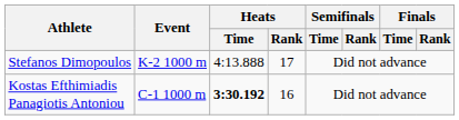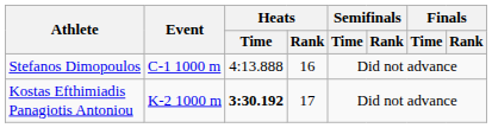Stefanos Dimopoulos | Event: K-2 1000 m -> C-1 1000 m
Stefanos Dimopoulos | Heats / Rank: 17 -> 16
Kostas Efthimiadis Panagiotis Antoniou | Event: C-1 1000 m -> K-2 1000 m
Kostas Efthimiadis Panagiotis Antoniou | Heats / Rank: 16 -> 17
